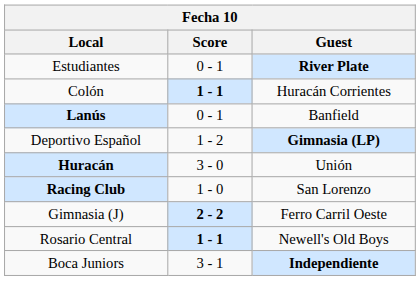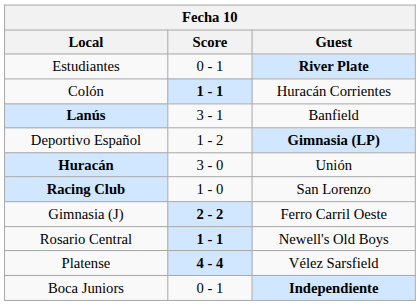Lanús | Score: 0 - 1 -> 3 - 1
+ row: Platense | 4 - 4 | Vélez Sarsfield
Boca Juniors | Score: 3 - 1 -> 0 - 1
